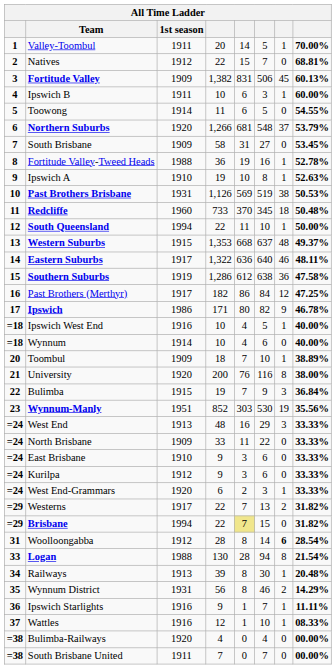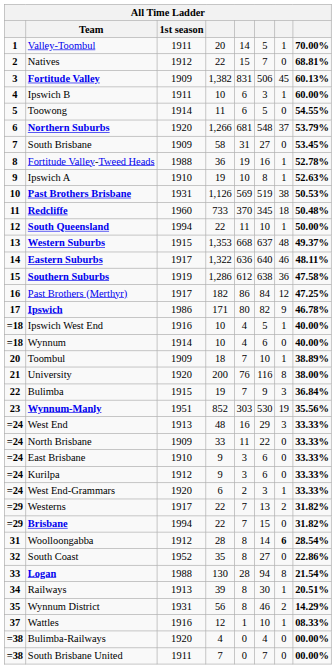Brisbane | column 5: khaki background -> no background
+ row: 32 | South Coast | 1952 | 35 | 8 | 27 | 0 | 22.86%
Railways | column 8: 20.48% -> 20.51%
- row: 36 | Ipswich Starlights | 1916 | 9 | 1 | 7 | 1 | 11.11%
